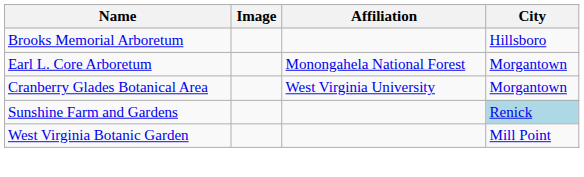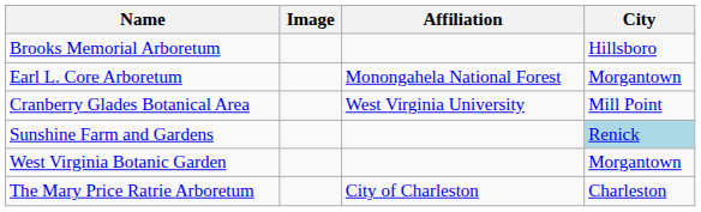Cranberry Glades Botanical Area | City: Morgantown -> Mill Point
West Virginia Botanic Garden | City: Mill Point -> Morgantown
+ row: The Mary Price Ratrie Arboretum | City of Charleston | Charleston
